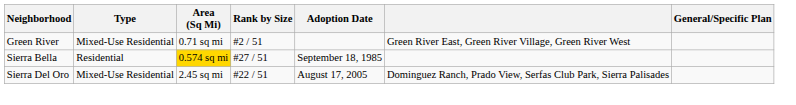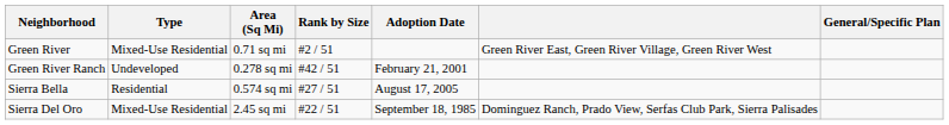+ row: Green River Ranch | Undeveloped | 0.278 sq mi | #42 / 51 | February 21, 2001
Sierra Bella | Area (Sq Mi): gold background -> no background
Sierra Bella | Adoption Date: September 18, 1985 -> August 17, 2005
Sierra Del Oro | Adoption Date: August 17, 2005 -> September 18, 1985
